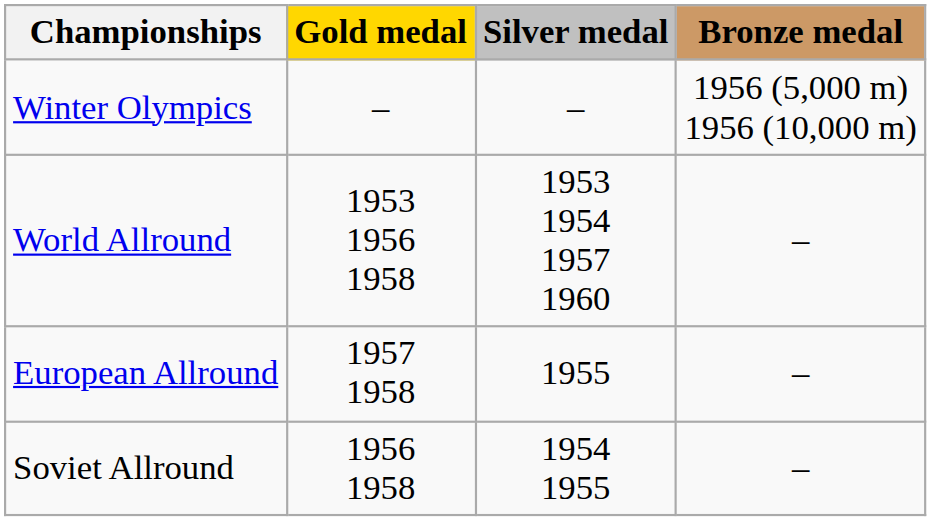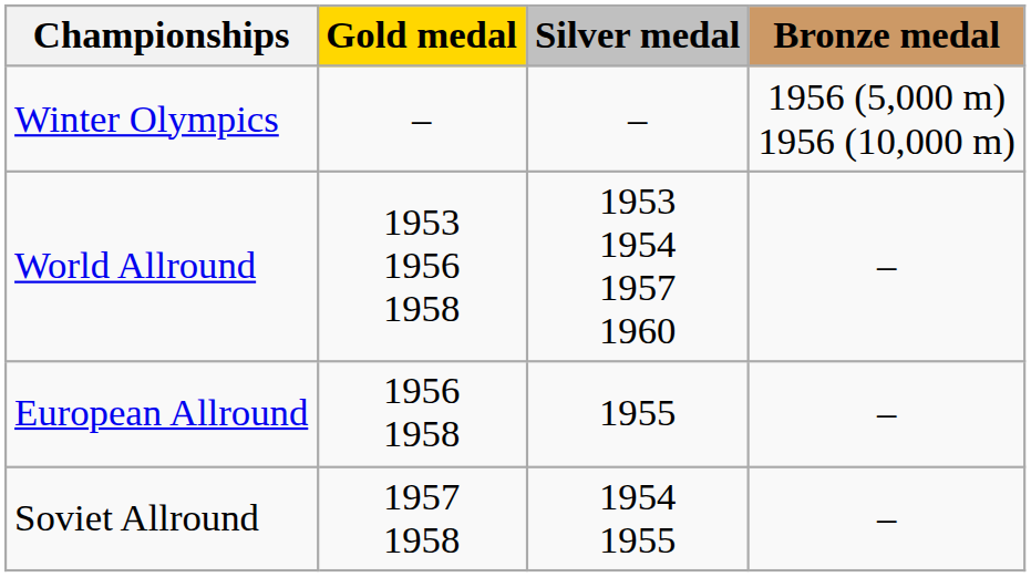European Allround | Gold medal: 1957 1958 -> 1956 1958
Soviet Allround | Gold medal: 1956 1958 -> 1957 1958
